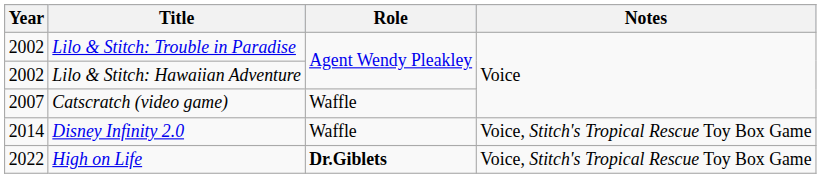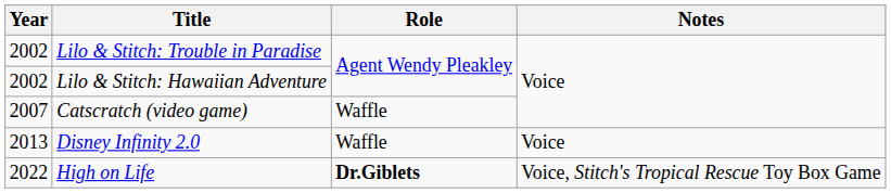Disney Infinity 2.0 | Year: 2014 -> 2013
Disney Infinity 2.0 | Notes: Voice, Stitch's Tropical Rescue Toy Box Game -> Voice
